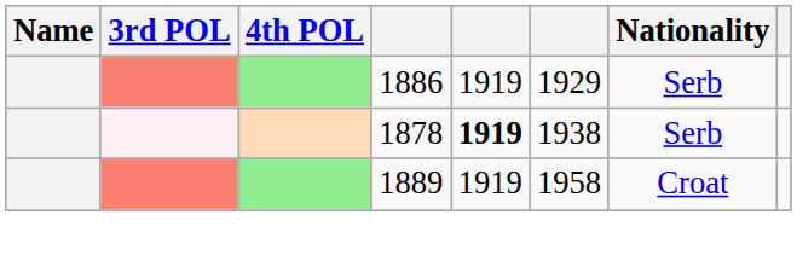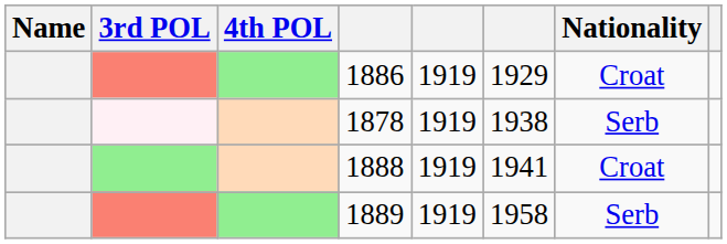1886 | Nationality: Serb -> Croat
1878 | column 5: bold -> normal
+ row: 1888 | 1919 | 1941 | Croat
1889 | Nationality: Croat -> Serb
